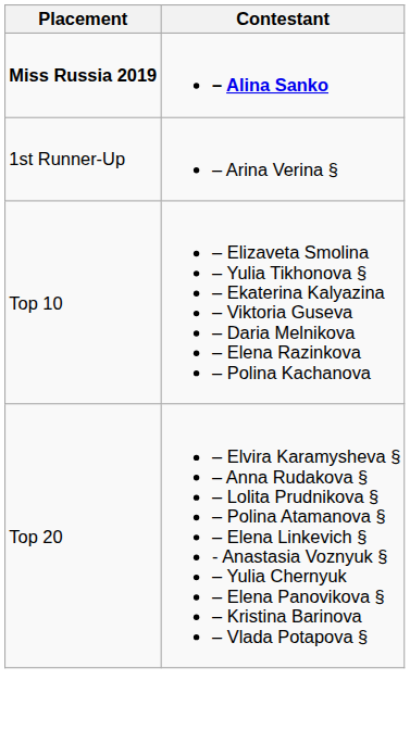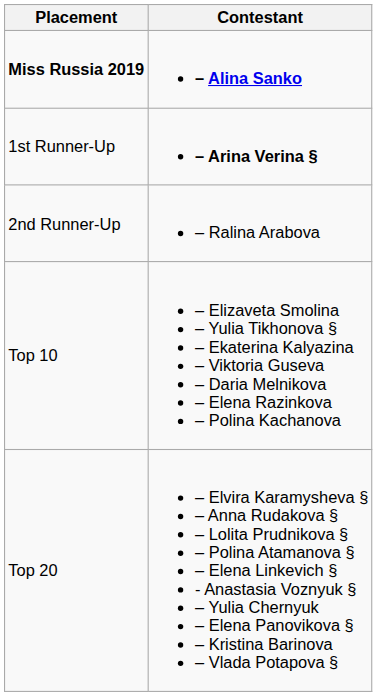1st Runner-Up | Contestant: normal -> bold
+ row: 2nd Runner-Up | – Ralina Arabova
